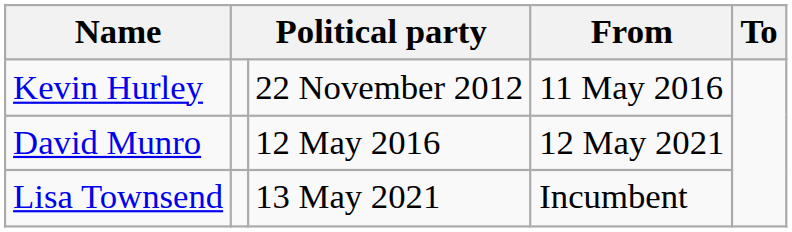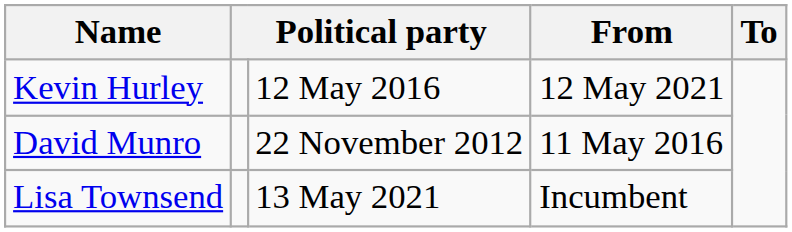Kevin Hurley | column 3: 22 November 2012 -> 12 May 2016
Kevin Hurley | From: 11 May 2016 -> 12 May 2021
David Munro | column 3: 12 May 2016 -> 22 November 2012
David Munro | From: 12 May 2021 -> 11 May 2016
